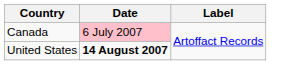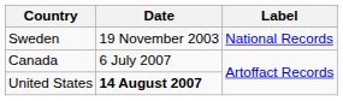+ row: Sweden | 19 November 2003 | National Records
Canada | Date: pink background -> no background
